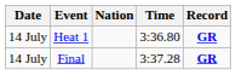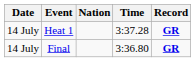Heat 1 | Time: 3:36.80 -> 3:37.28
Final | Time: 3:37.28 -> 3:36.80
